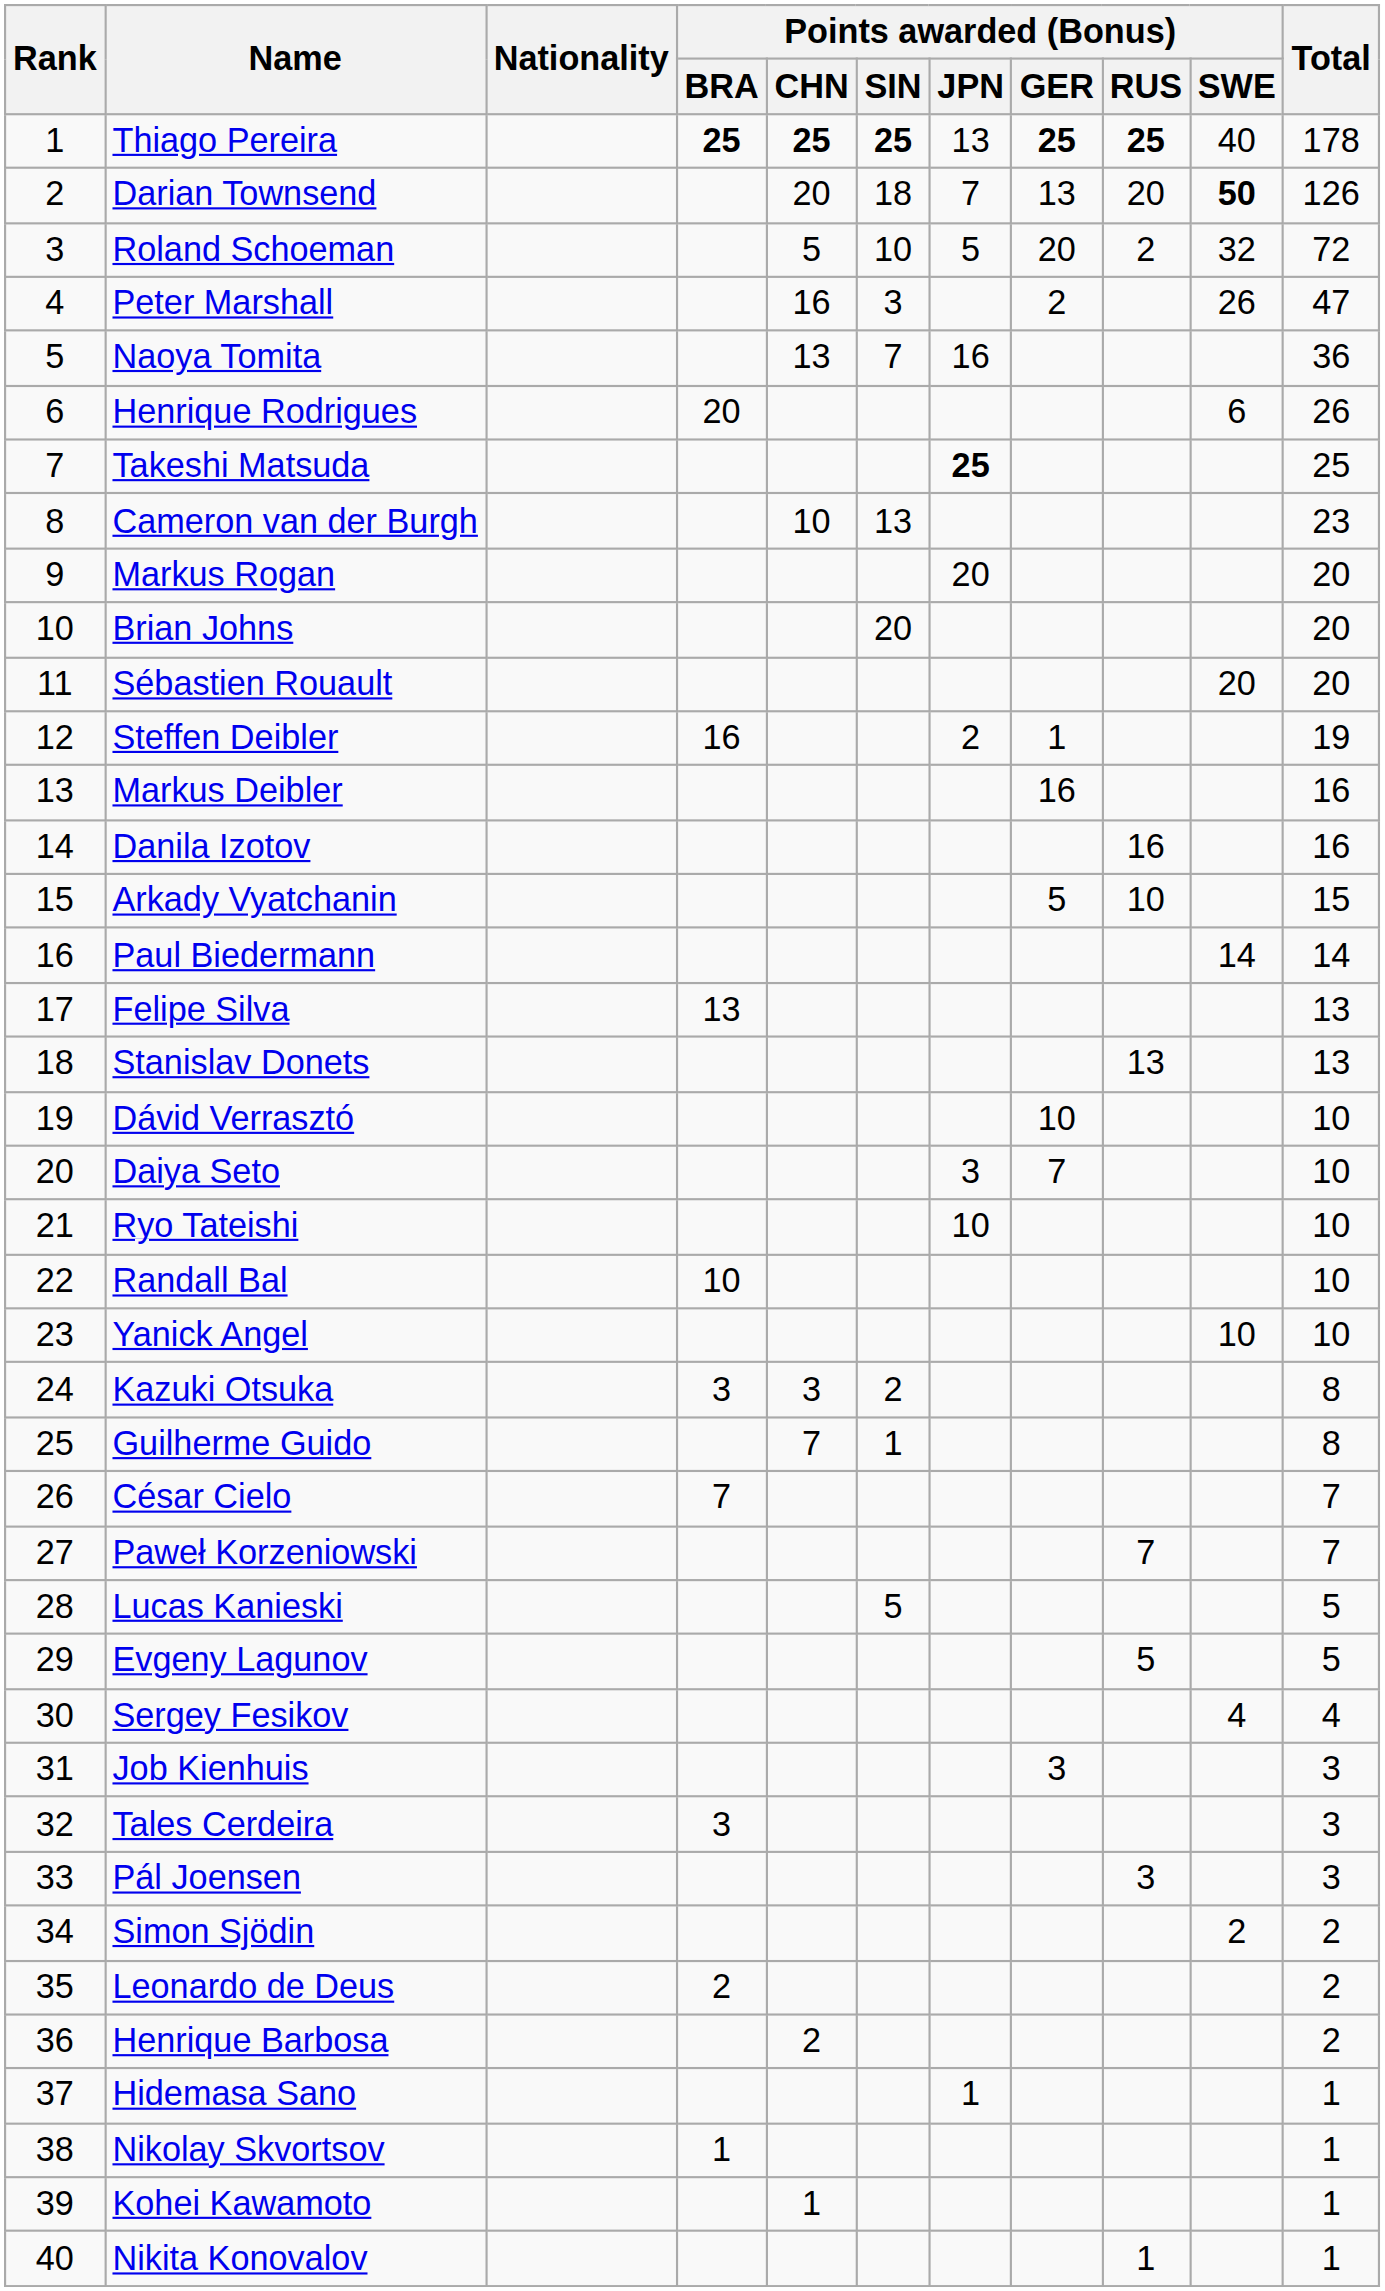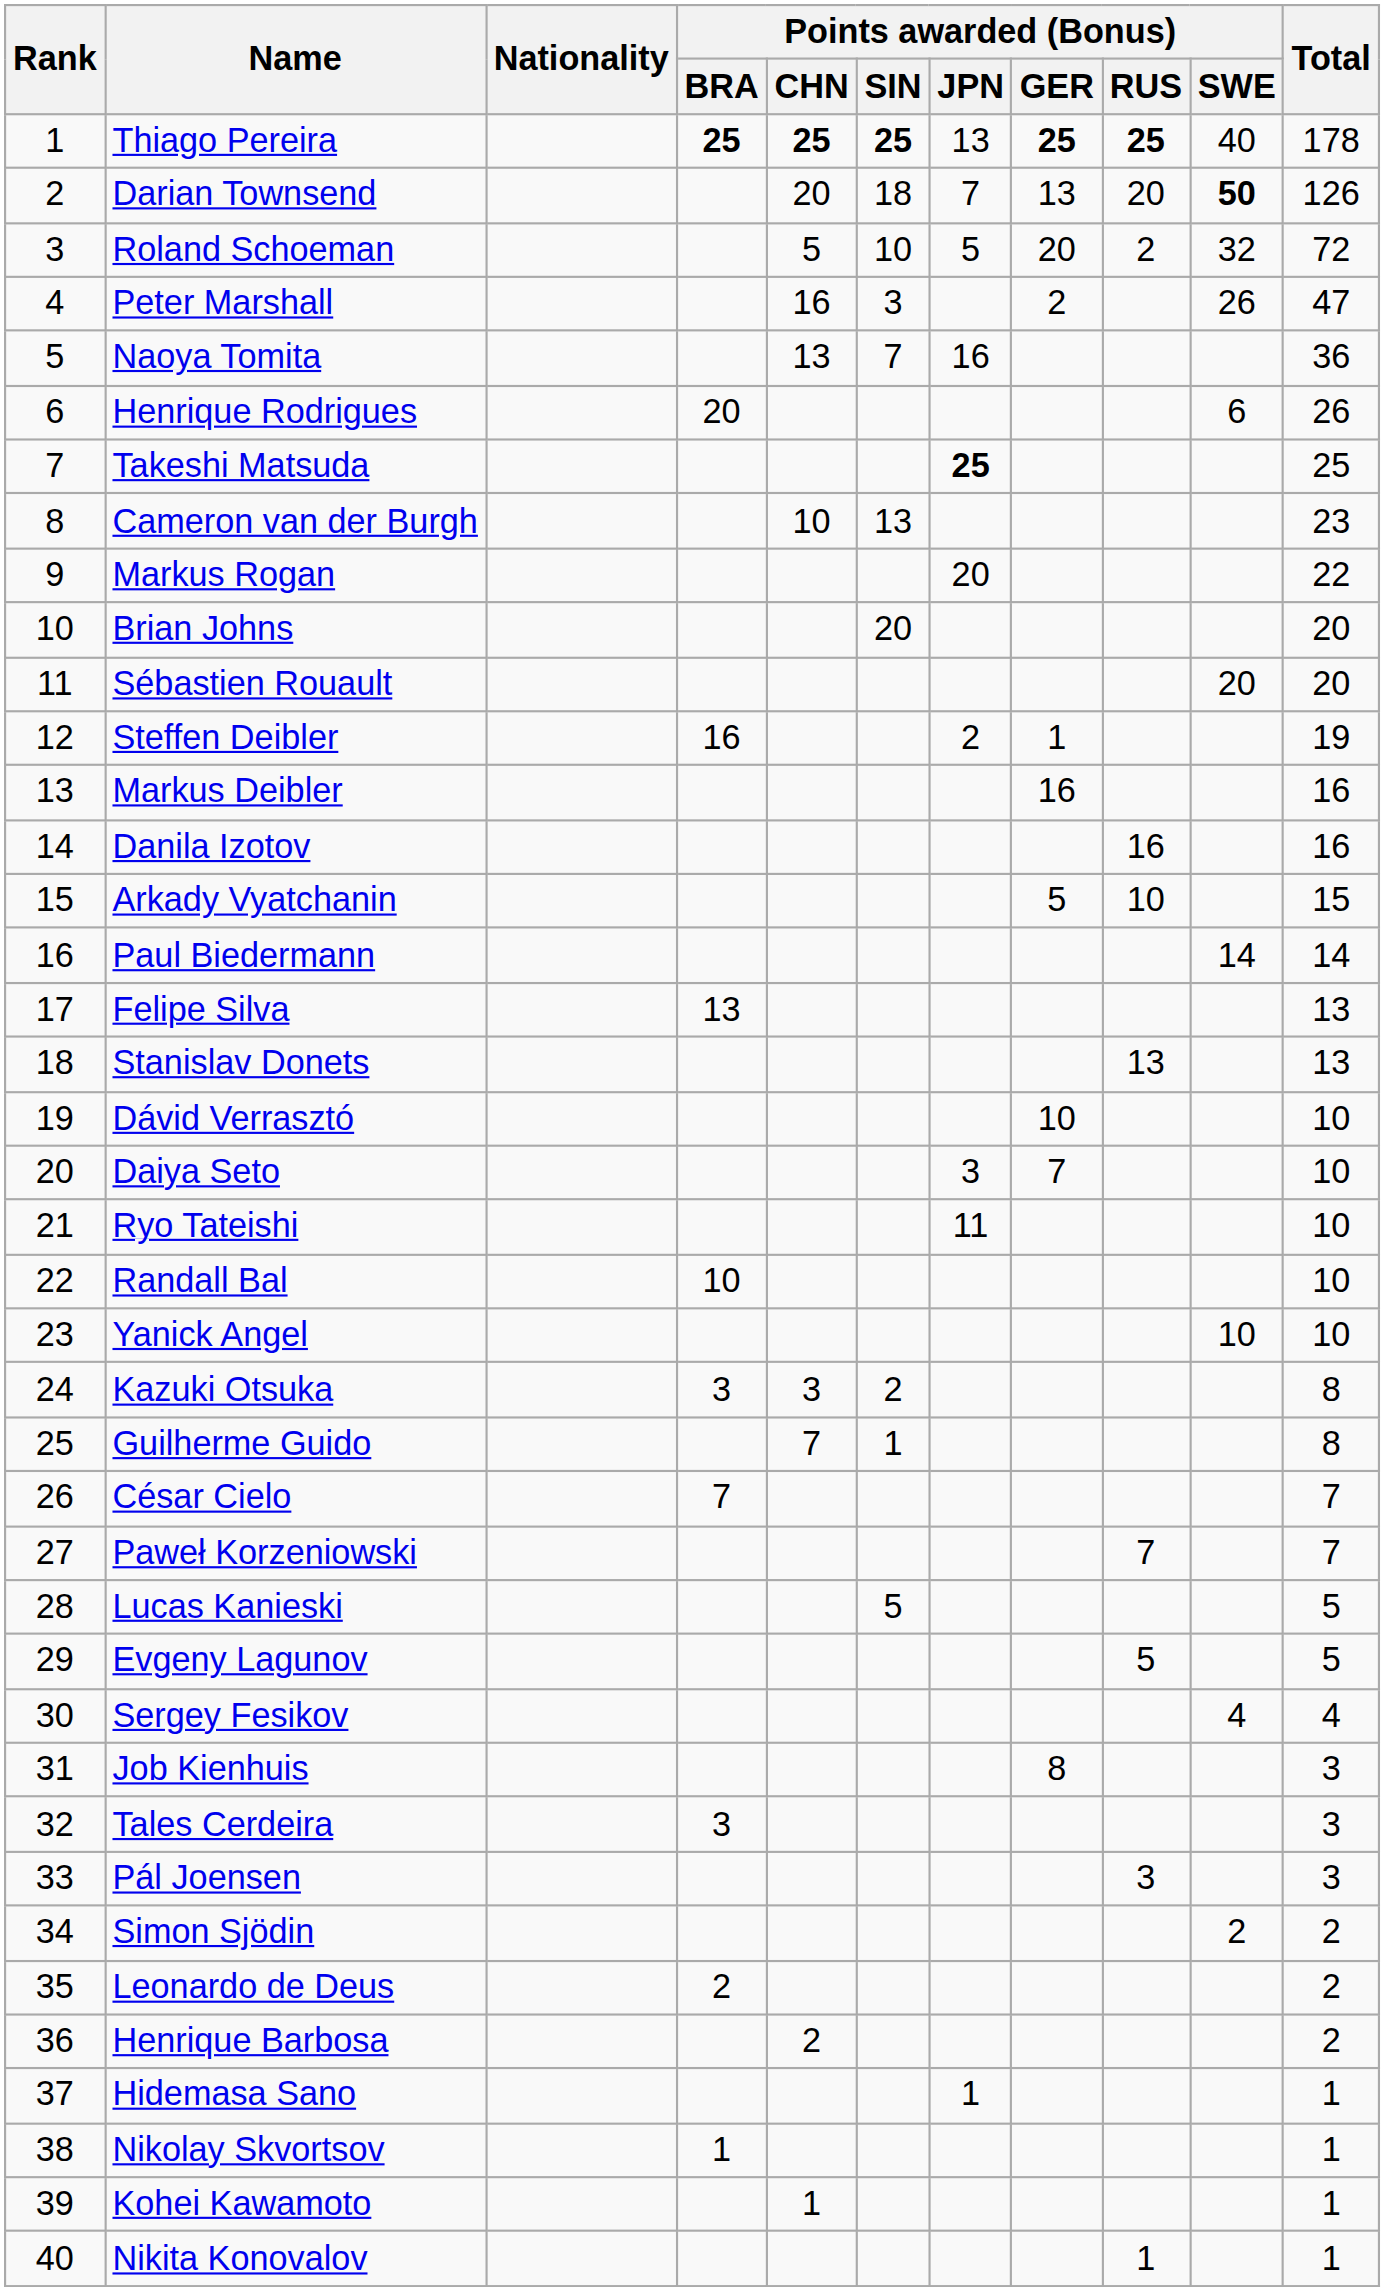Markus Rogan | Total: 20 -> 22
Ryo Tateishi | Points awarded (Bonus) / JPN: 10 -> 11
Job Kienhuis | Points awarded (Bonus) / GER: 3 -> 8
